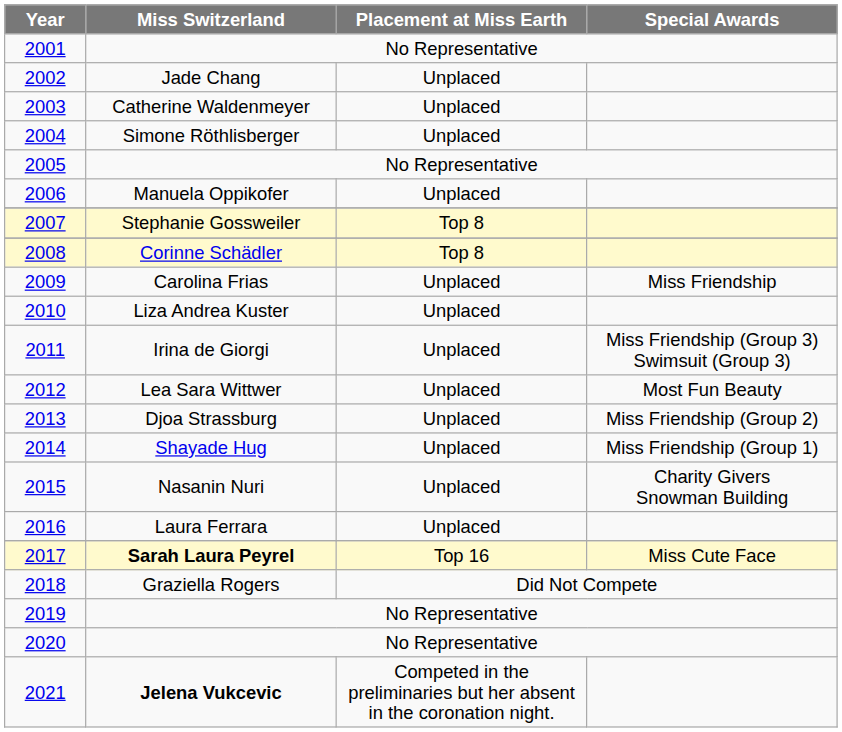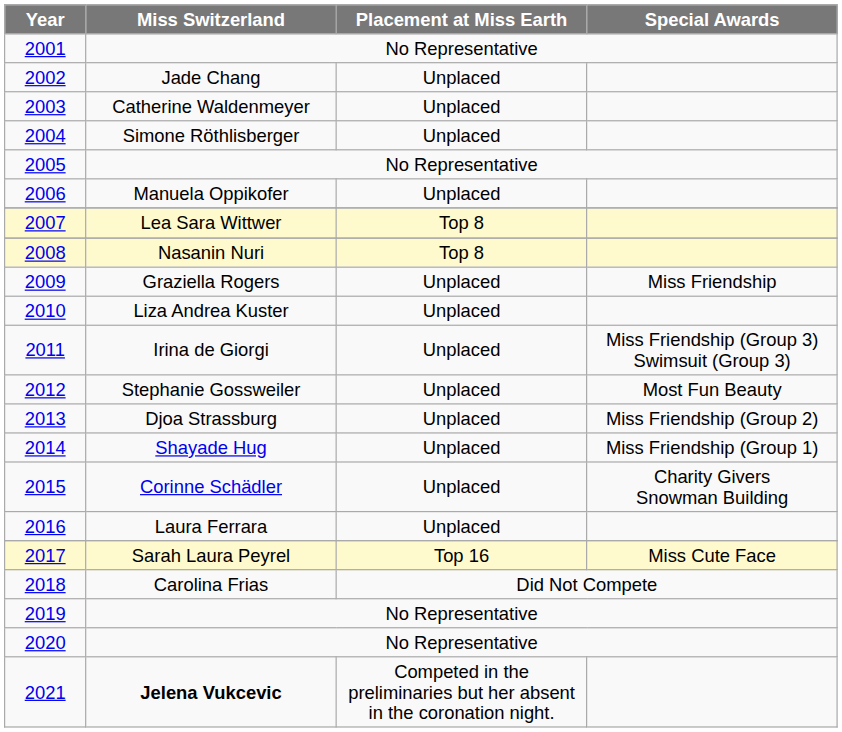2007 | Miss Switzerland: Stephanie Gossweiler -> Lea Sara Wittwer
2008 | Miss Switzerland: Corinne Schädler -> Nasanin Nuri
2009 | Miss Switzerland: Carolina Frias -> Graziella Rogers
2012 | Miss Switzerland: Lea Sara Wittwer -> Stephanie Gossweiler
2015 | Miss Switzerland: Nasanin Nuri -> Corinne Schädler
2017 | Miss Switzerland: bold -> normal
2018 | Miss Switzerland: Graziella Rogers -> Carolina Frias
